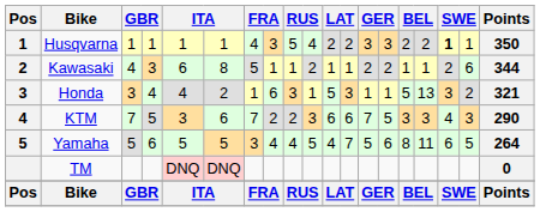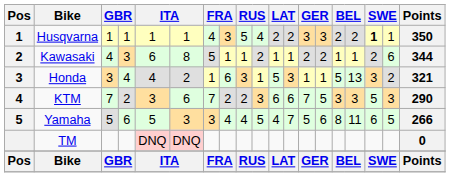KTM | column 4: 5 -> 2
KTM | column 17: 4 -> 5
Yamaha | column 6: 5 -> 3
Yamaha | Points: 264 -> 266
